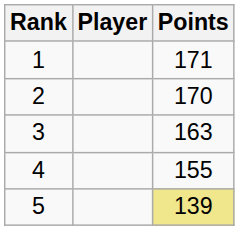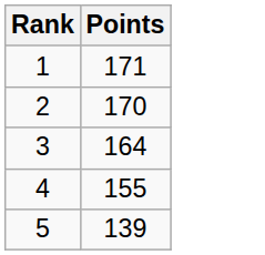- column: Player
3 | Points: 163 -> 164
5 | Points: khaki background -> no background
